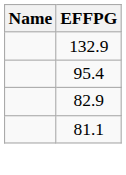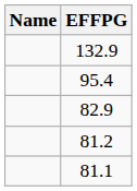+ row: 81.2
